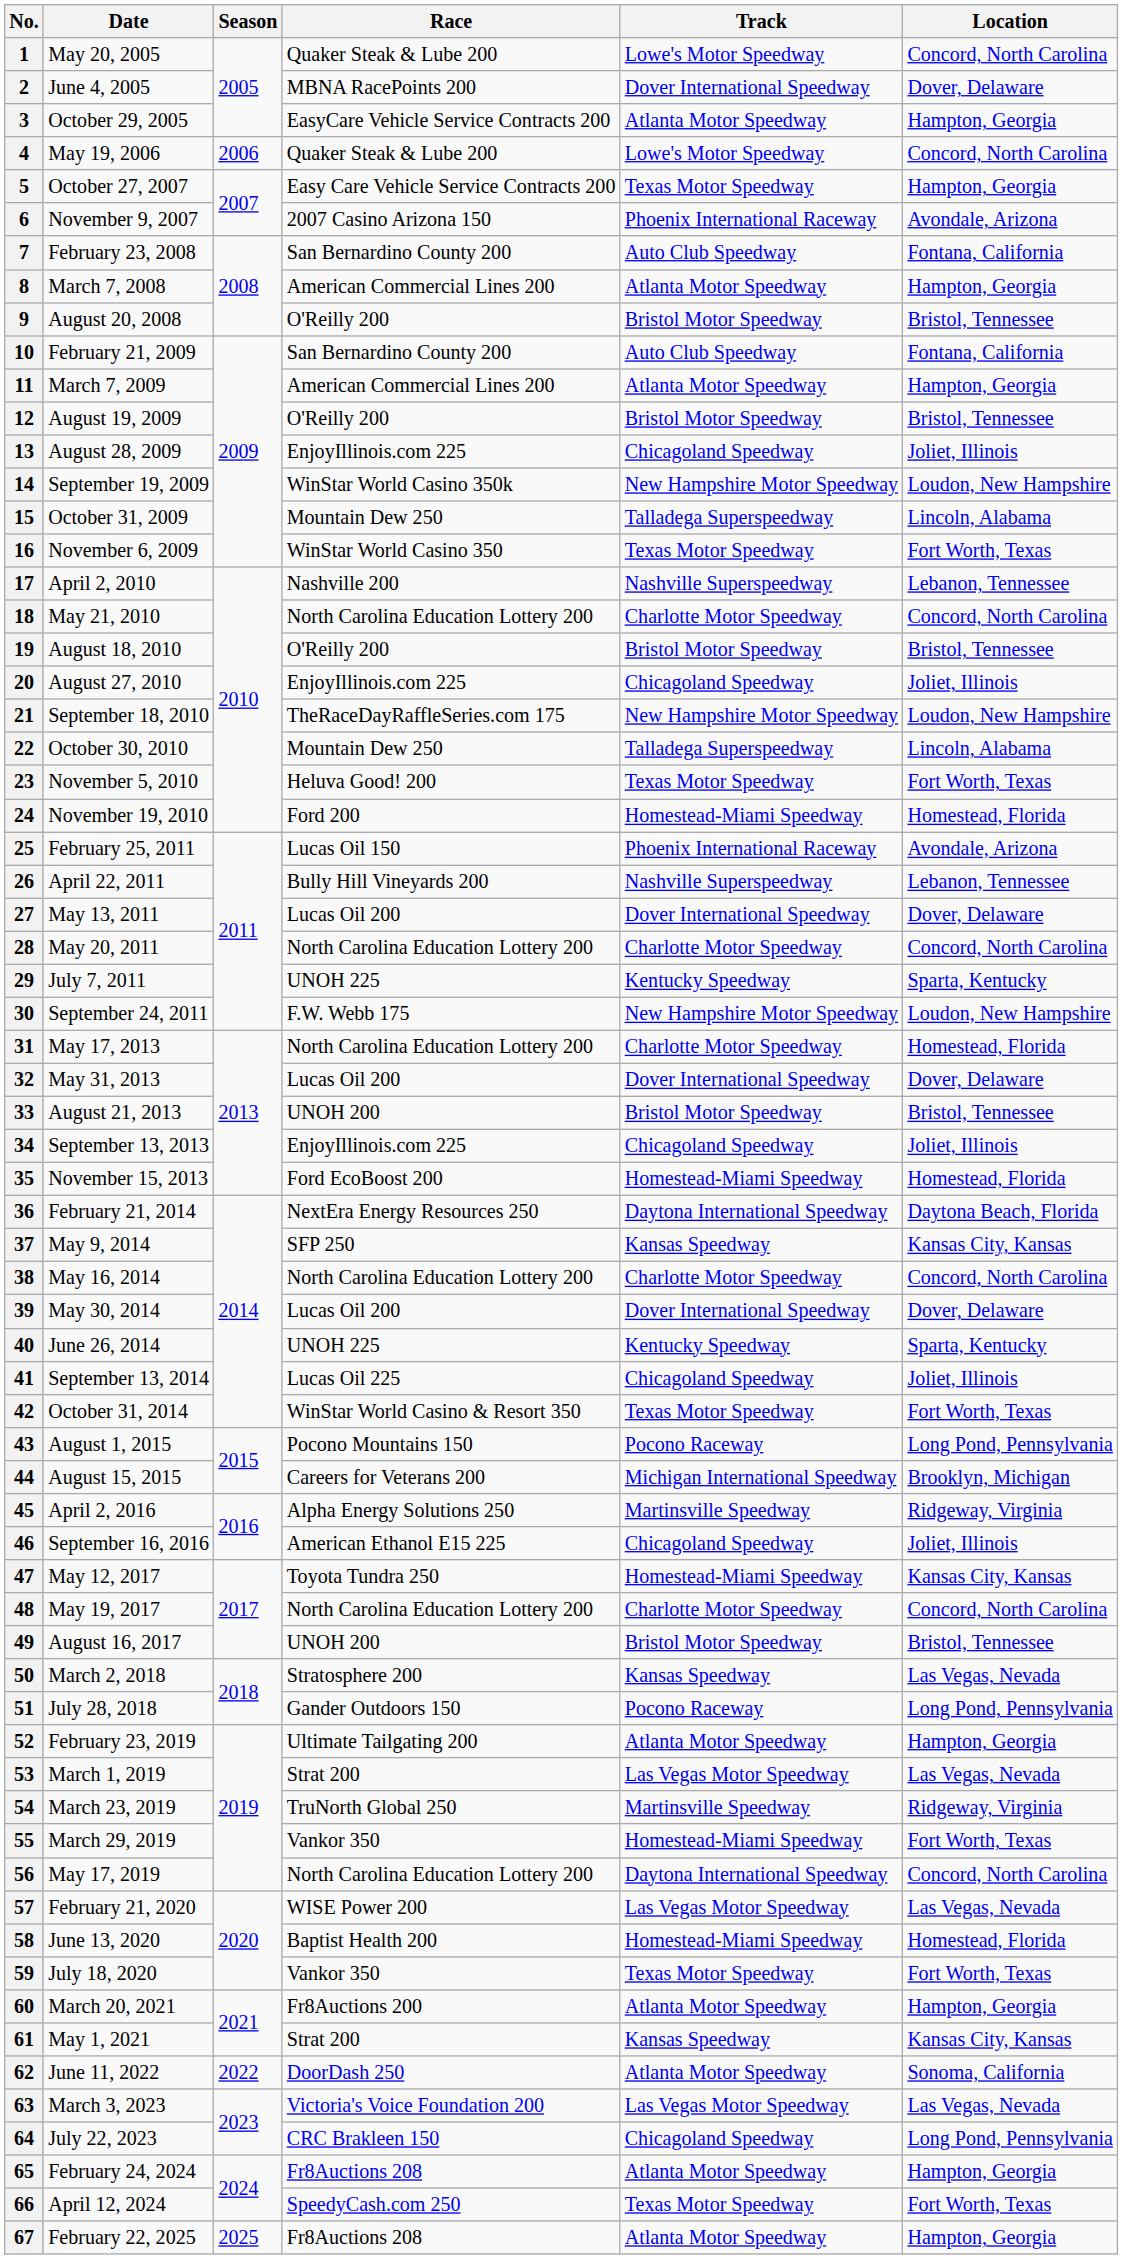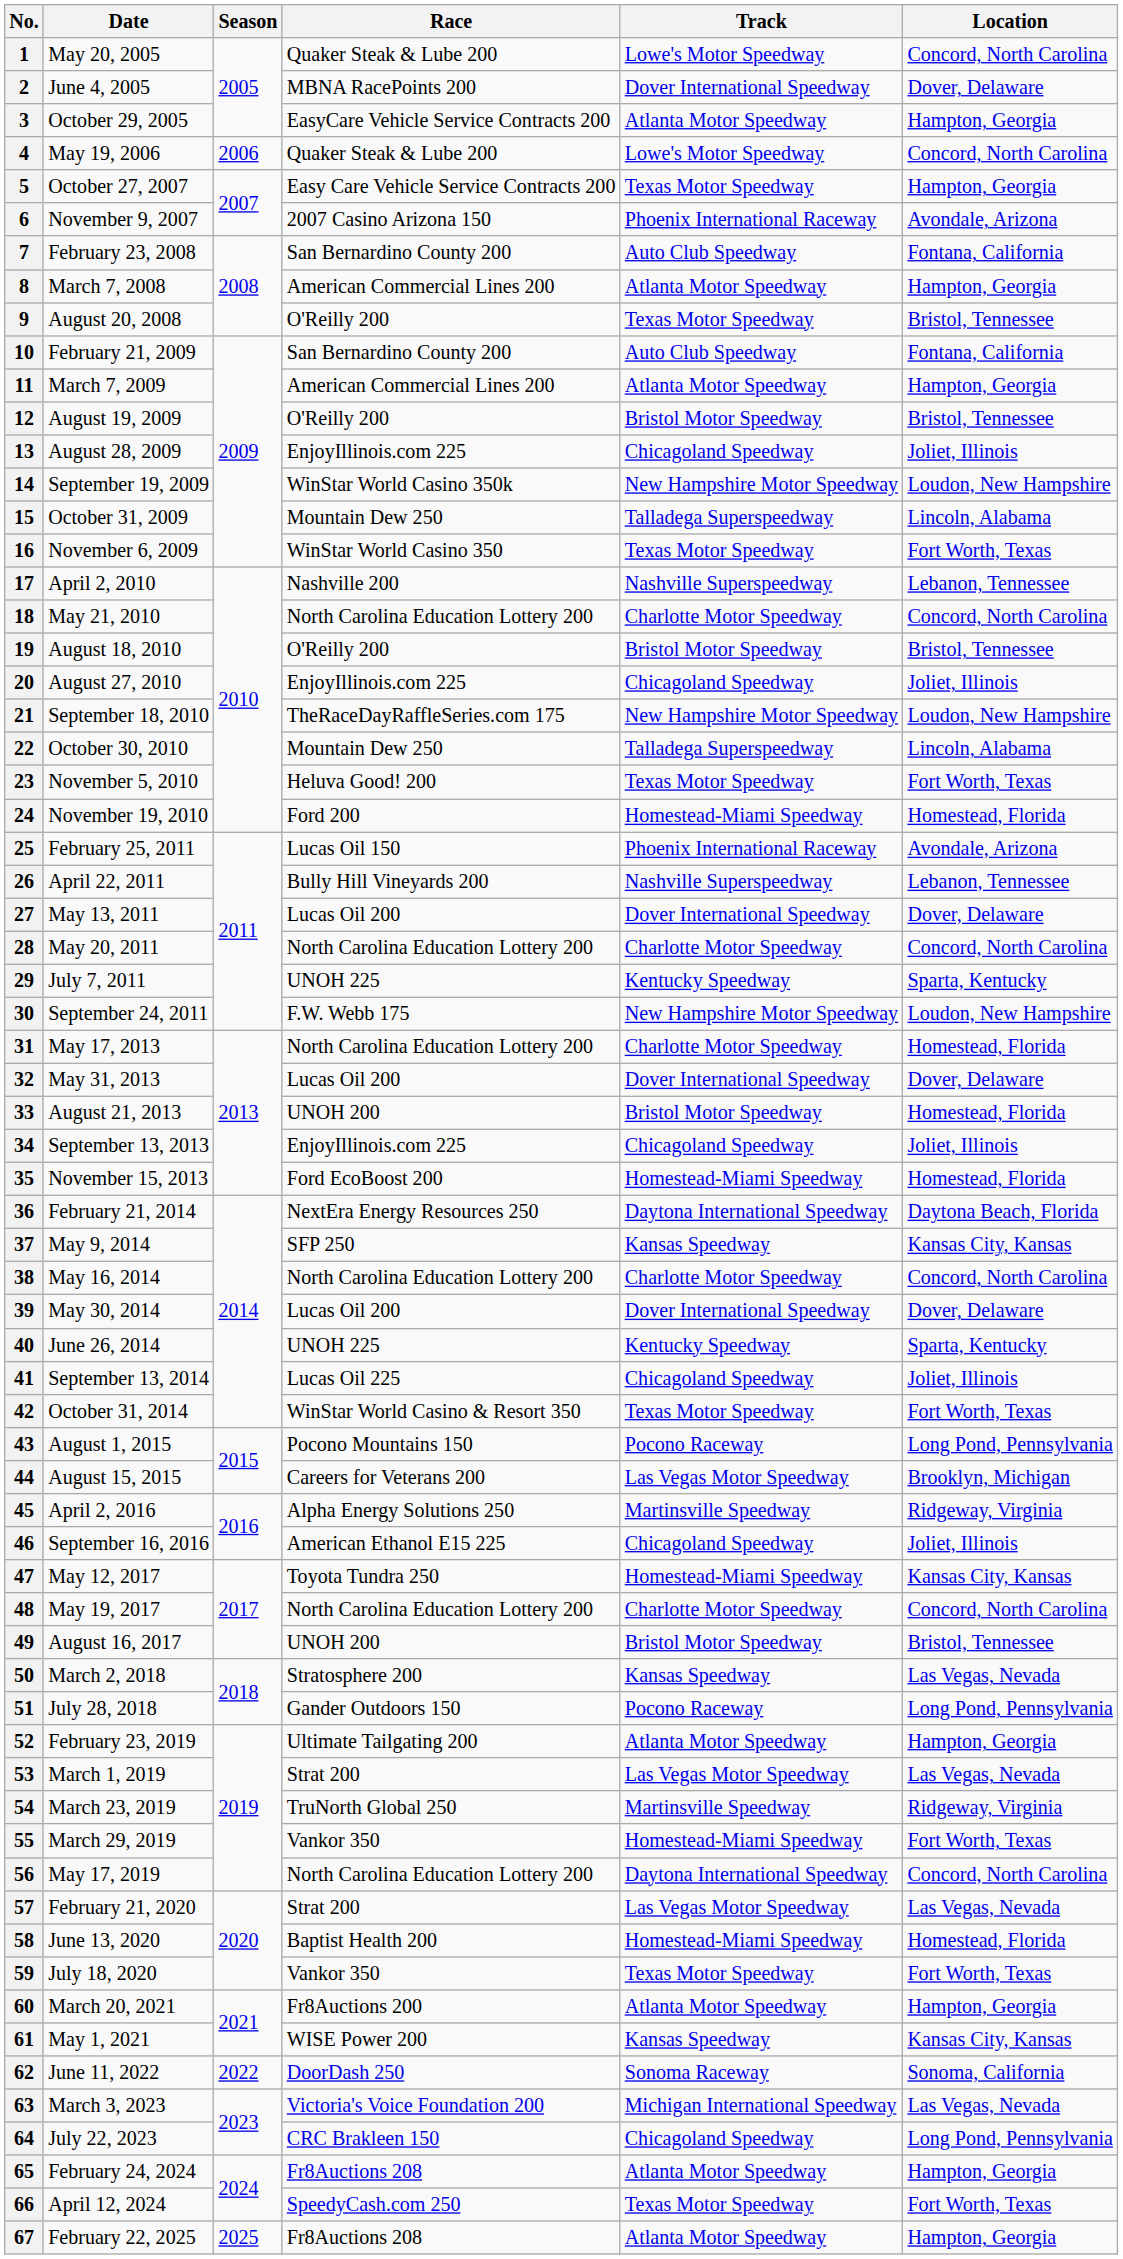9 | Track: Bristol Motor Speedway -> Texas Motor Speedway
33 | Location: Bristol, Tennessee -> Homestead, Florida
44 | Track: Michigan International Speedway -> Las Vegas Motor Speedway
57 | Race: WISE Power 200 -> Strat 200
61 | Race: Strat 200 -> WISE Power 200
62 | Track: Atlanta Motor Speedway -> Sonoma Raceway
63 | Track: Las Vegas Motor Speedway -> Michigan International Speedway
